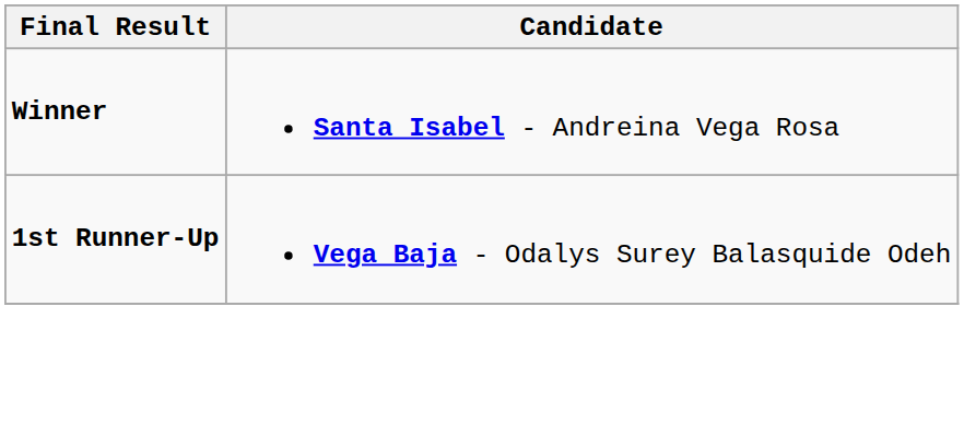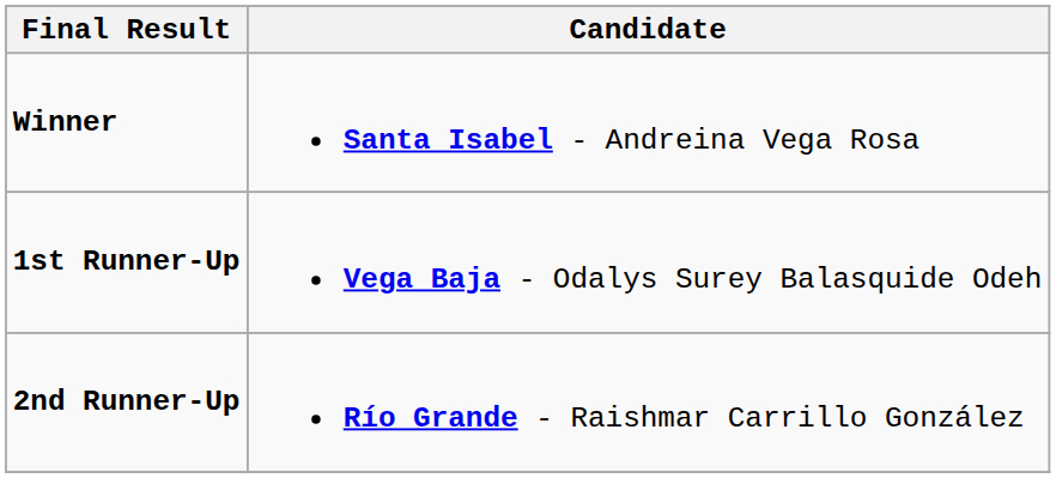+ row: 2nd Runner-Up | Río Grande - Raishmar Carrillo González
